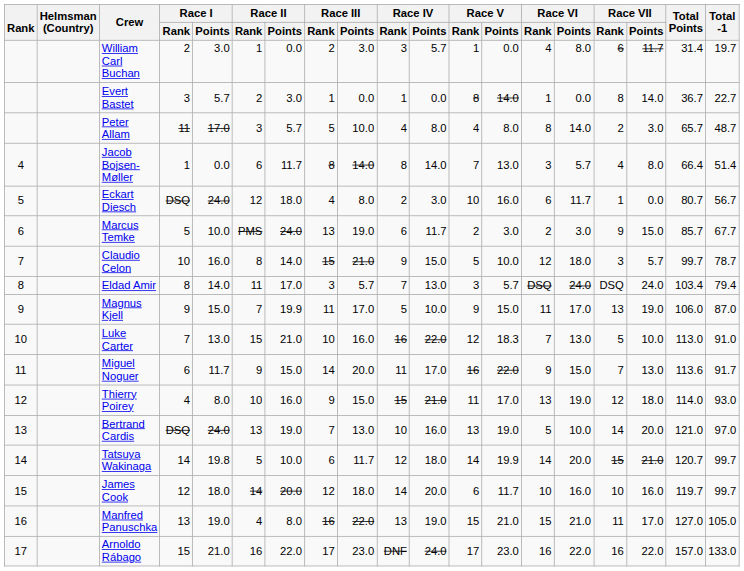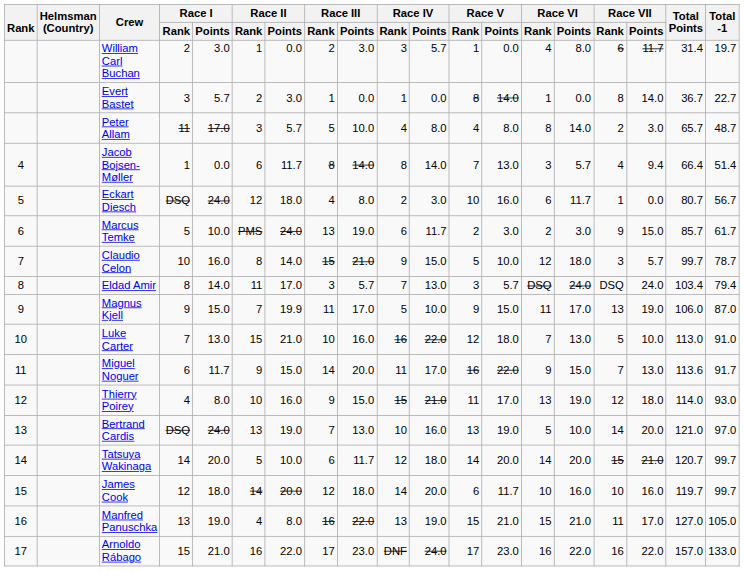Jacob Bojsen-Møller | Race VII / Points: 8.0 -> 9.4
Marcus Temke | Total -1: 67.7 -> 61.7
Luke Carter | Race V / Points: 18.3 -> 18.0
Tatsuya Wakinaga | Race I / Points: 19.8 -> 20.0
Tatsuya Wakinaga | Race V / Points: 19.9 -> 20.0
